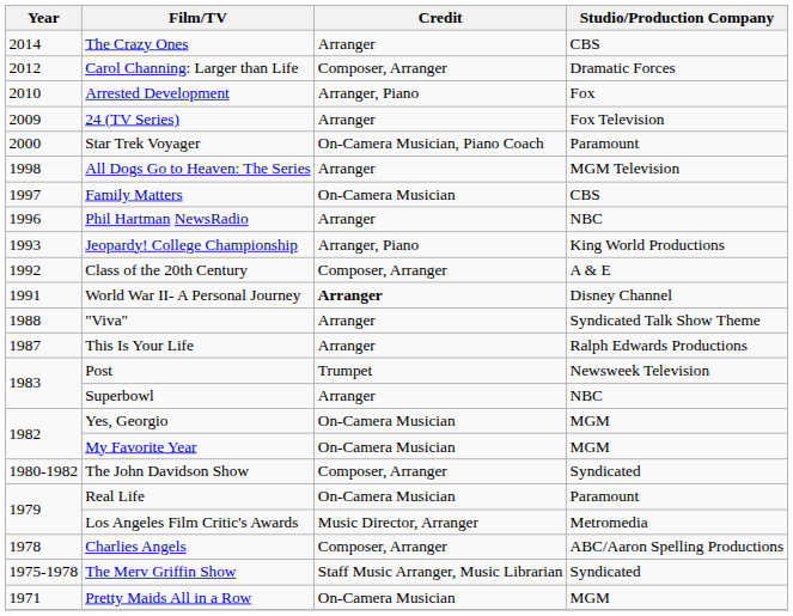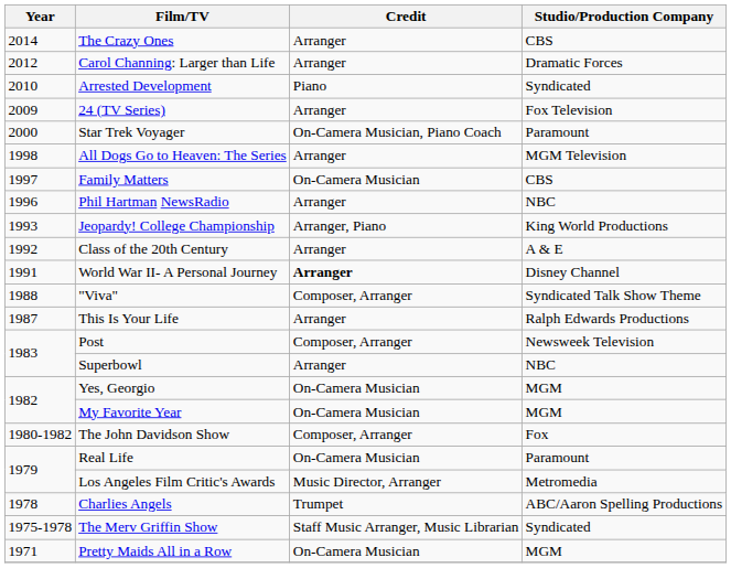Carol Channing: Larger than Life | Credit: Composer, Arranger -> Arranger
Arrested Development | Credit: Arranger, Piano -> Piano
Arrested Development | Studio/Production Company: Fox -> Syndicated
Class of the 20th Century | Credit: Composer, Arranger -> Arranger
"Viva" | Credit: Arranger -> Composer, Arranger
Post | Credit: Trumpet -> Composer, Arranger
The John Davidson Show | Studio/Production Company: Syndicated -> Fox
Charlies Angels | Credit: Composer, Arranger -> Trumpet
